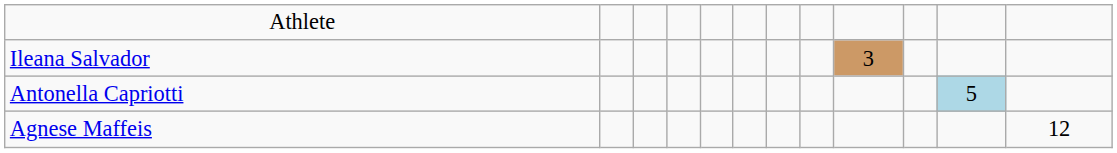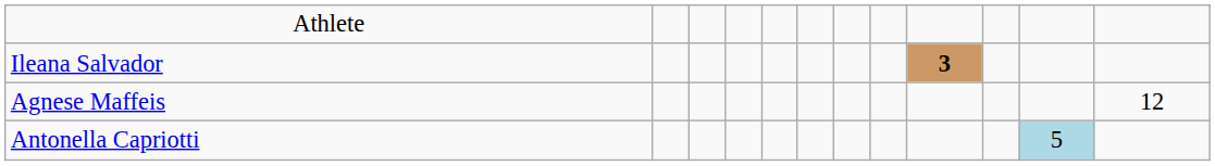Ileana Salvador | column 9: normal -> bold
rows swapped: Antonella Capriotti <-> Agnese Maffeis
